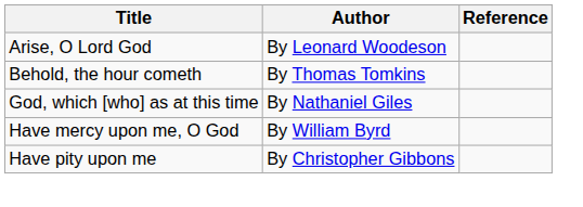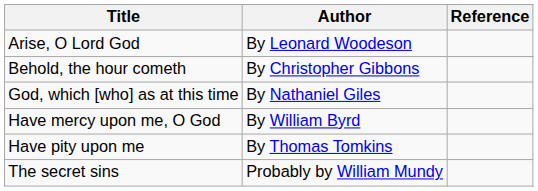Behold, the hour cometh | Author: By Thomas Tomkins -> By Christopher Gibbons
Have pity upon me | Author: By Christopher Gibbons -> By Thomas Tomkins
+ row: The secret sins | Probably by William Mundy
